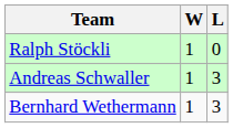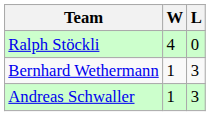Ralph Stöckli | W: 1 -> 4
rows swapped: Andreas Schwaller <-> Bernhard Wethermann
